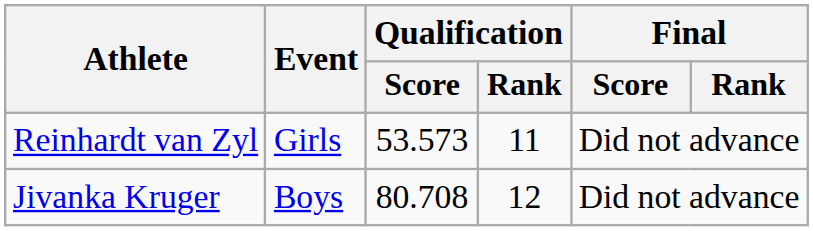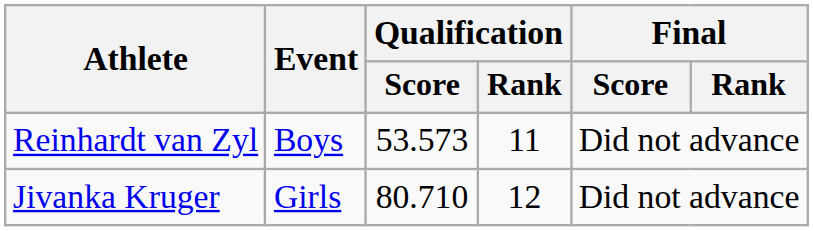Reinhardt van Zyl | Event: Girls -> Boys
Jivanka Kruger | Event: Boys -> Girls
Jivanka Kruger | Qualification / Score: 80.708 -> 80.710
